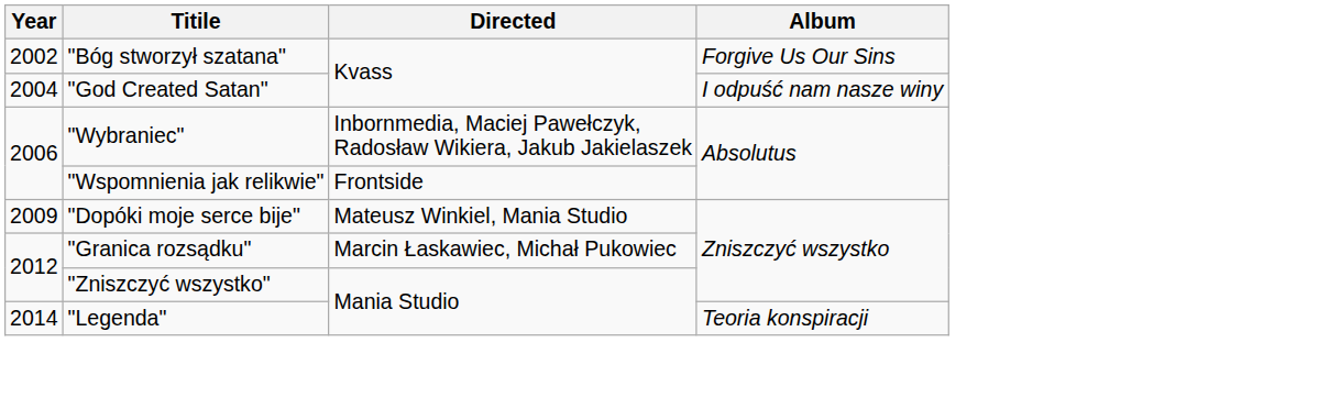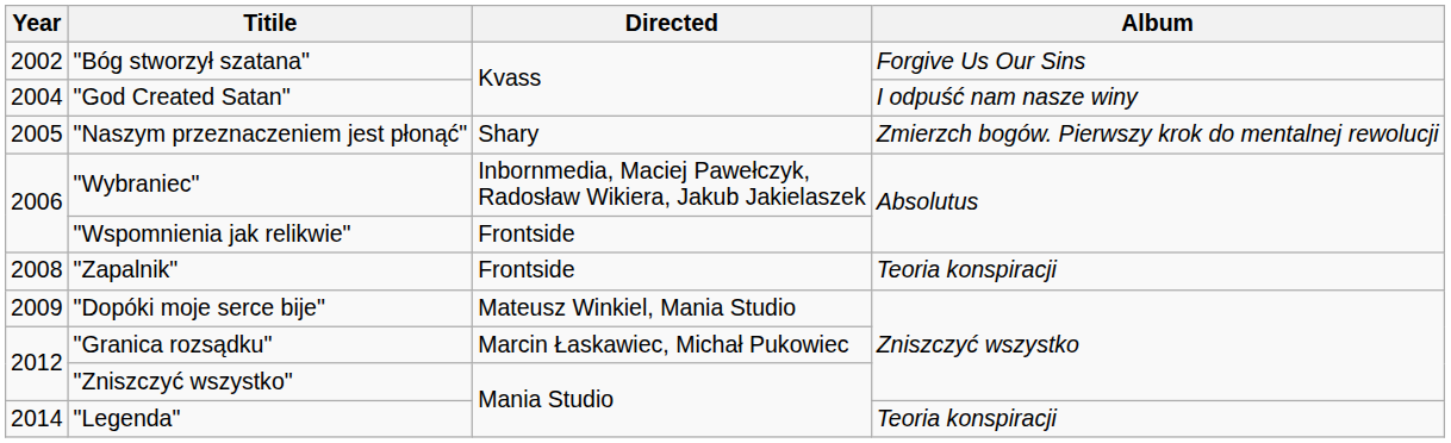+ row: 2005 | "Naszym przeznaczeniem jest płonąć" | Shary | Zmierzch bogów. Pierwszy krok do mentalnej rewolucji
+ row: 2008 | "Zapalnik" | Frontside | Teoria konspiracji
